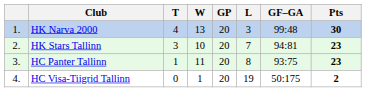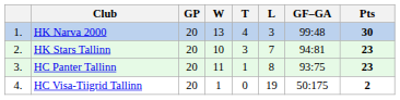columns swapped: GP <-> T
